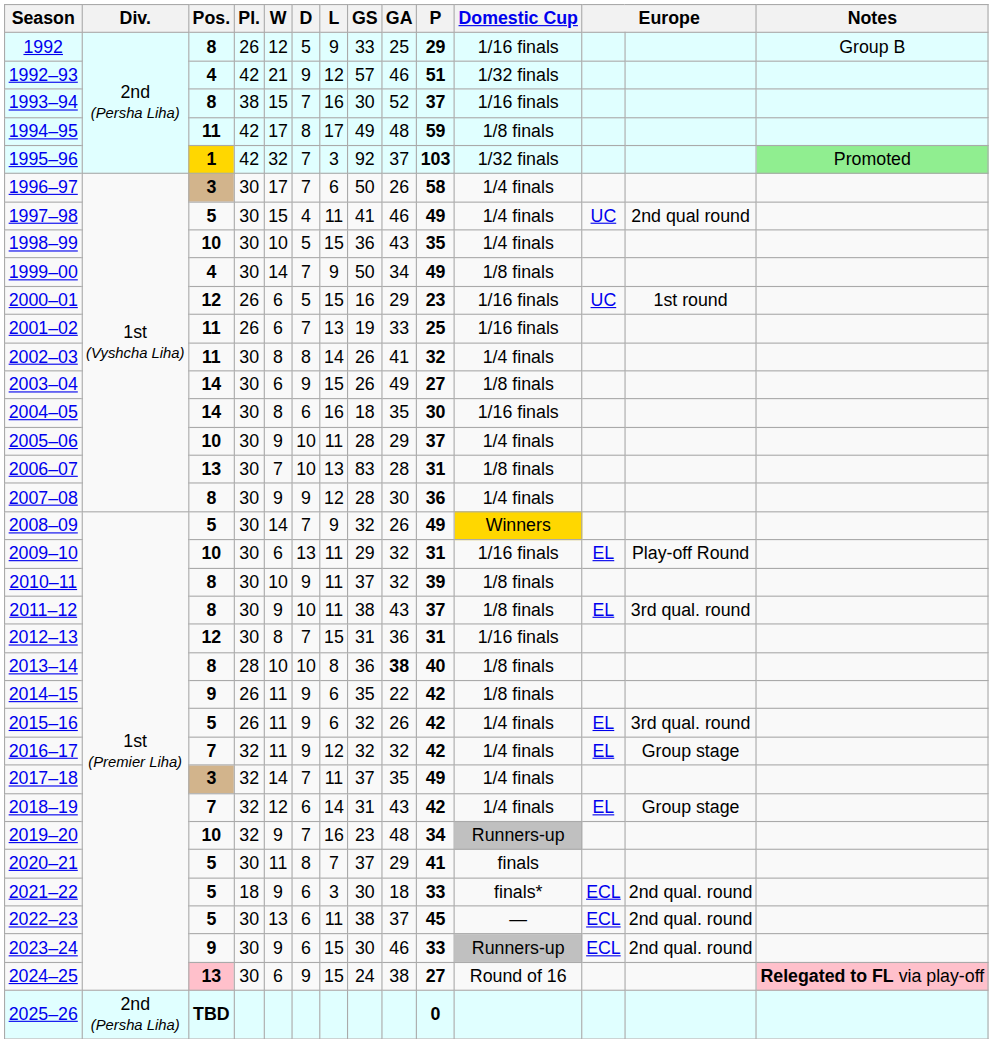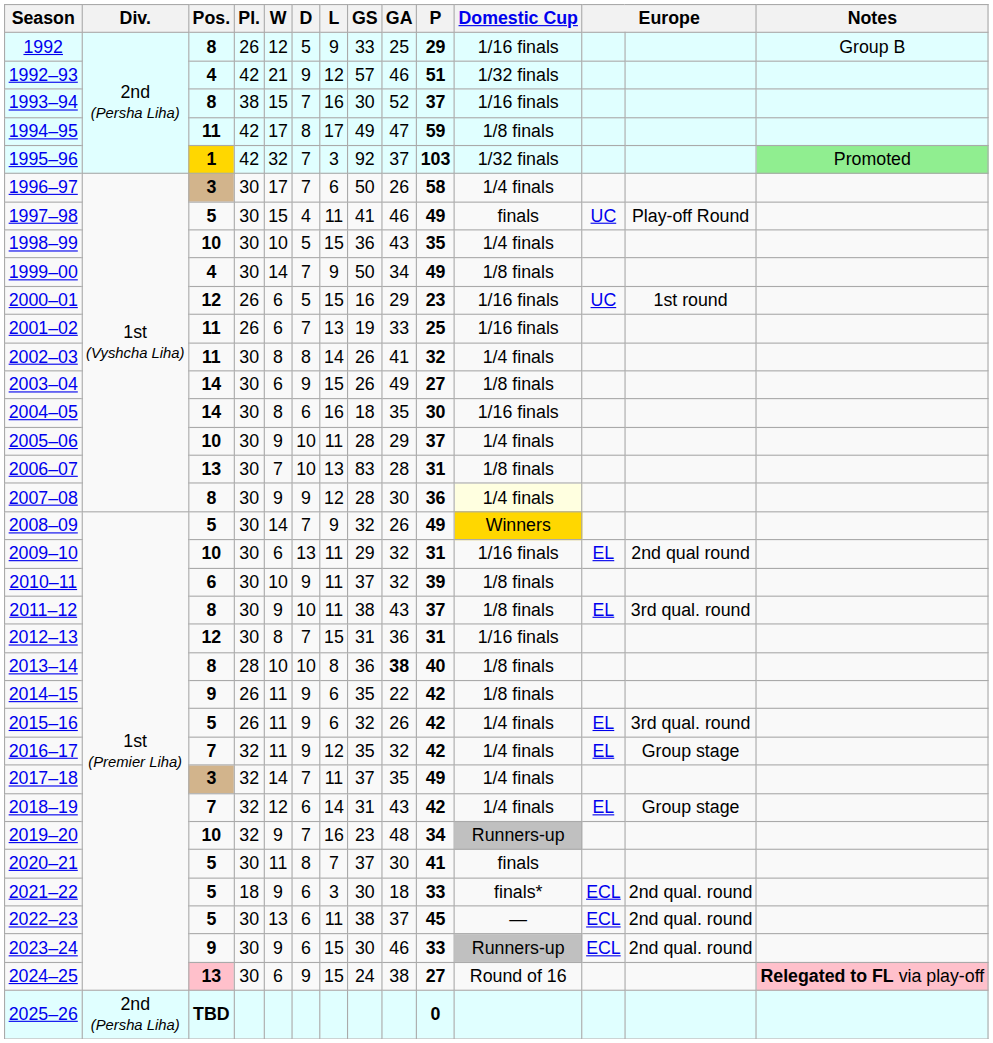1994–95 | GA: 48 -> 47
1997–98 | Domestic Cup: 1/4 finals -> finals
1997–98 | column 13: 2nd qual round -> Play-off Round
2007–08 | Domestic Cup: no background -> lightyellow background
2009–10 | column 13: Play-off Round -> 2nd qual round
2010–11 | Pos.: 8 -> 6
2016–17 | GS: 32 -> 35
2020–21 | GA: 29 -> 30
